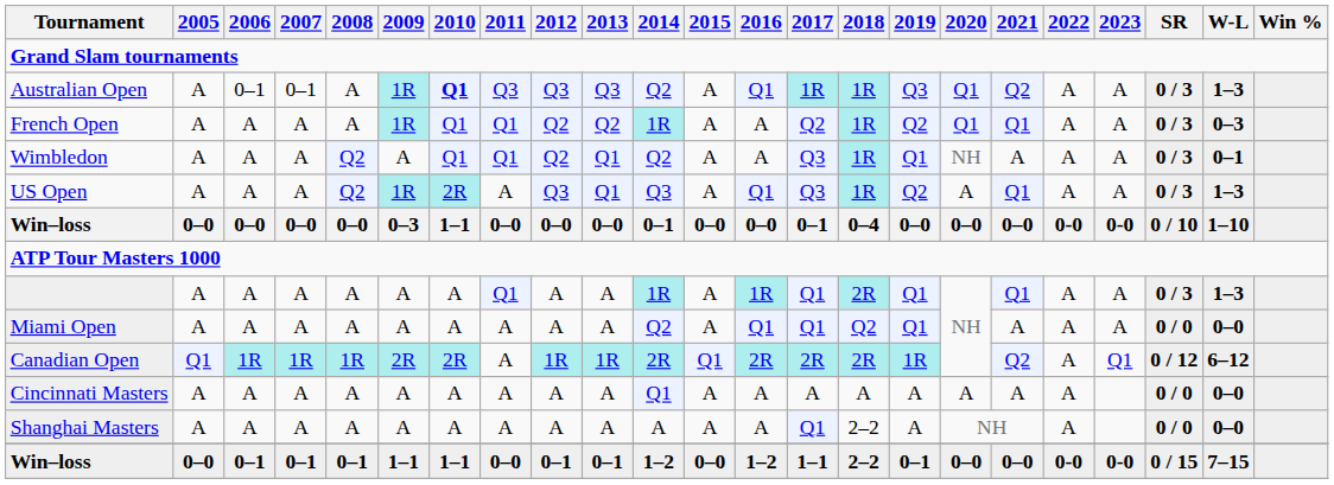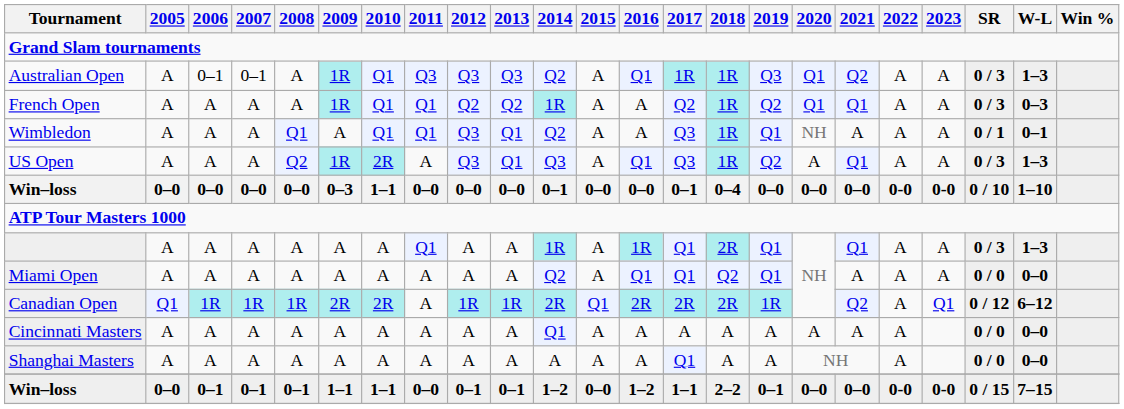Australian Open | 2010: bold -> normal
Wimbledon | 2008: Q2 -> Q1
Wimbledon | 2012: Q2 -> Q3
Wimbledon | SR: 0 / 3 -> 0 / 1
Shanghai Masters | 2018: 2–2 -> A
